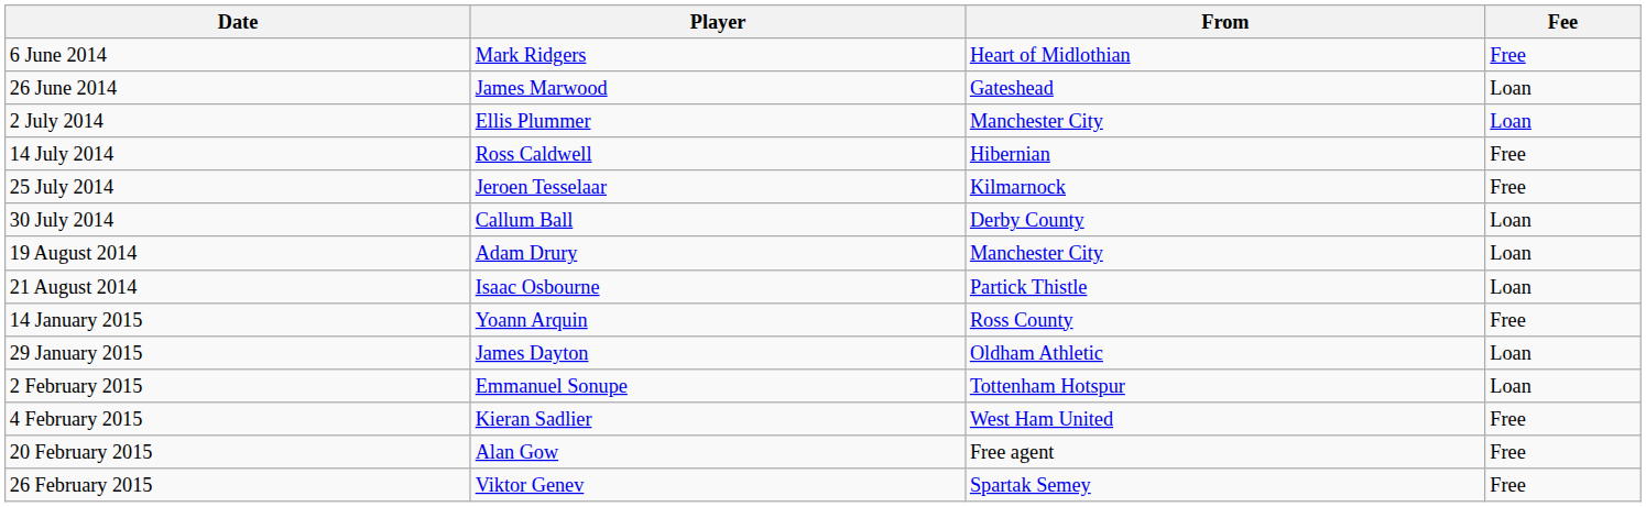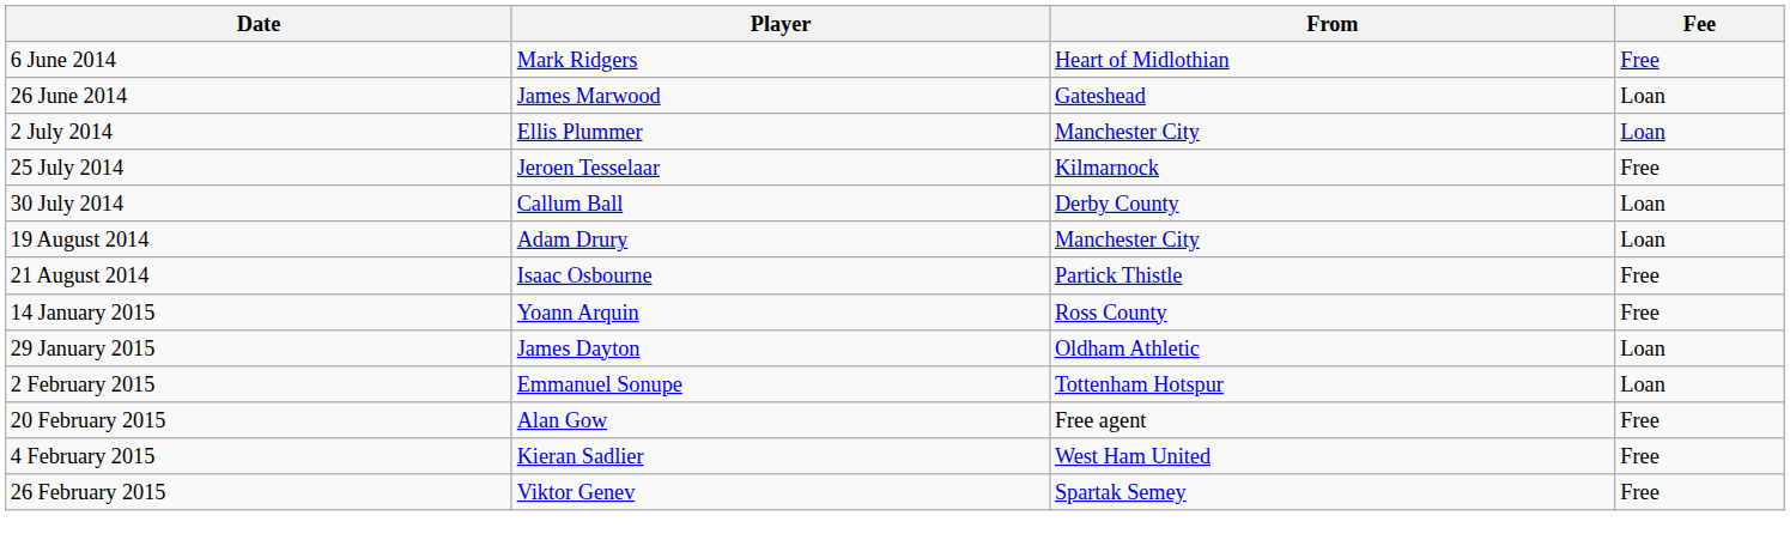- row: 14 July 2014 | Ross Caldwell | Hibernian | Free
21 August 2014 | Fee: Loan -> Free
rows swapped: 4 February 2015 <-> 20 February 2015
